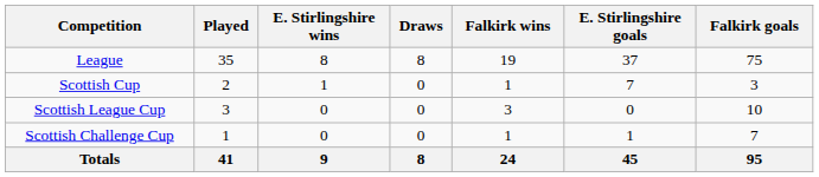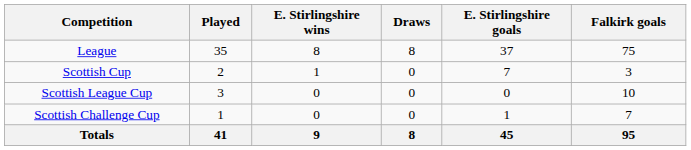- column: Falkirk wins | 19 | 1 | 3 | 1 | 24
